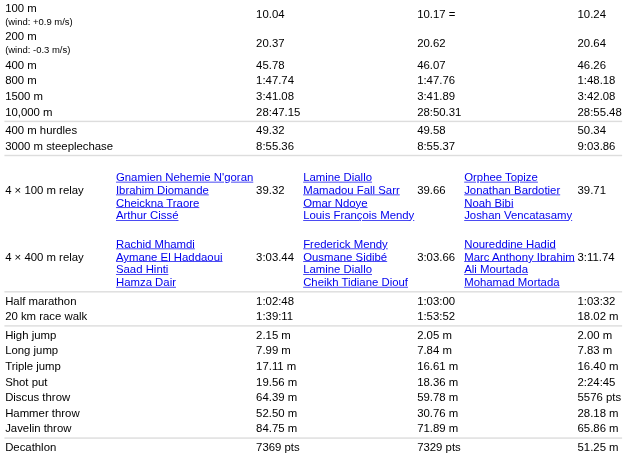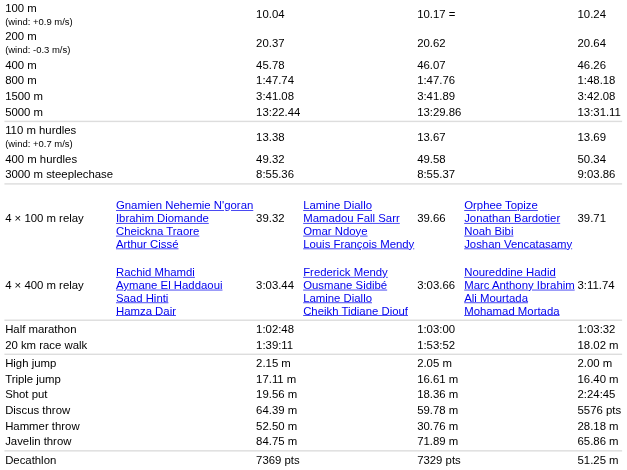+ row: 5000 m | 13:22.44 | 13:29.86 | 13:31.11
- row: 10,000 m | 28:47.15 | 28:50.31 | 28:55.48
+ row: 110 m hurdles (wind: +0.7 m/s) | 13.38 | 13.67 | 13.69
- row: Long jump | 7.99 m | 7.84 m | 7.83 m
